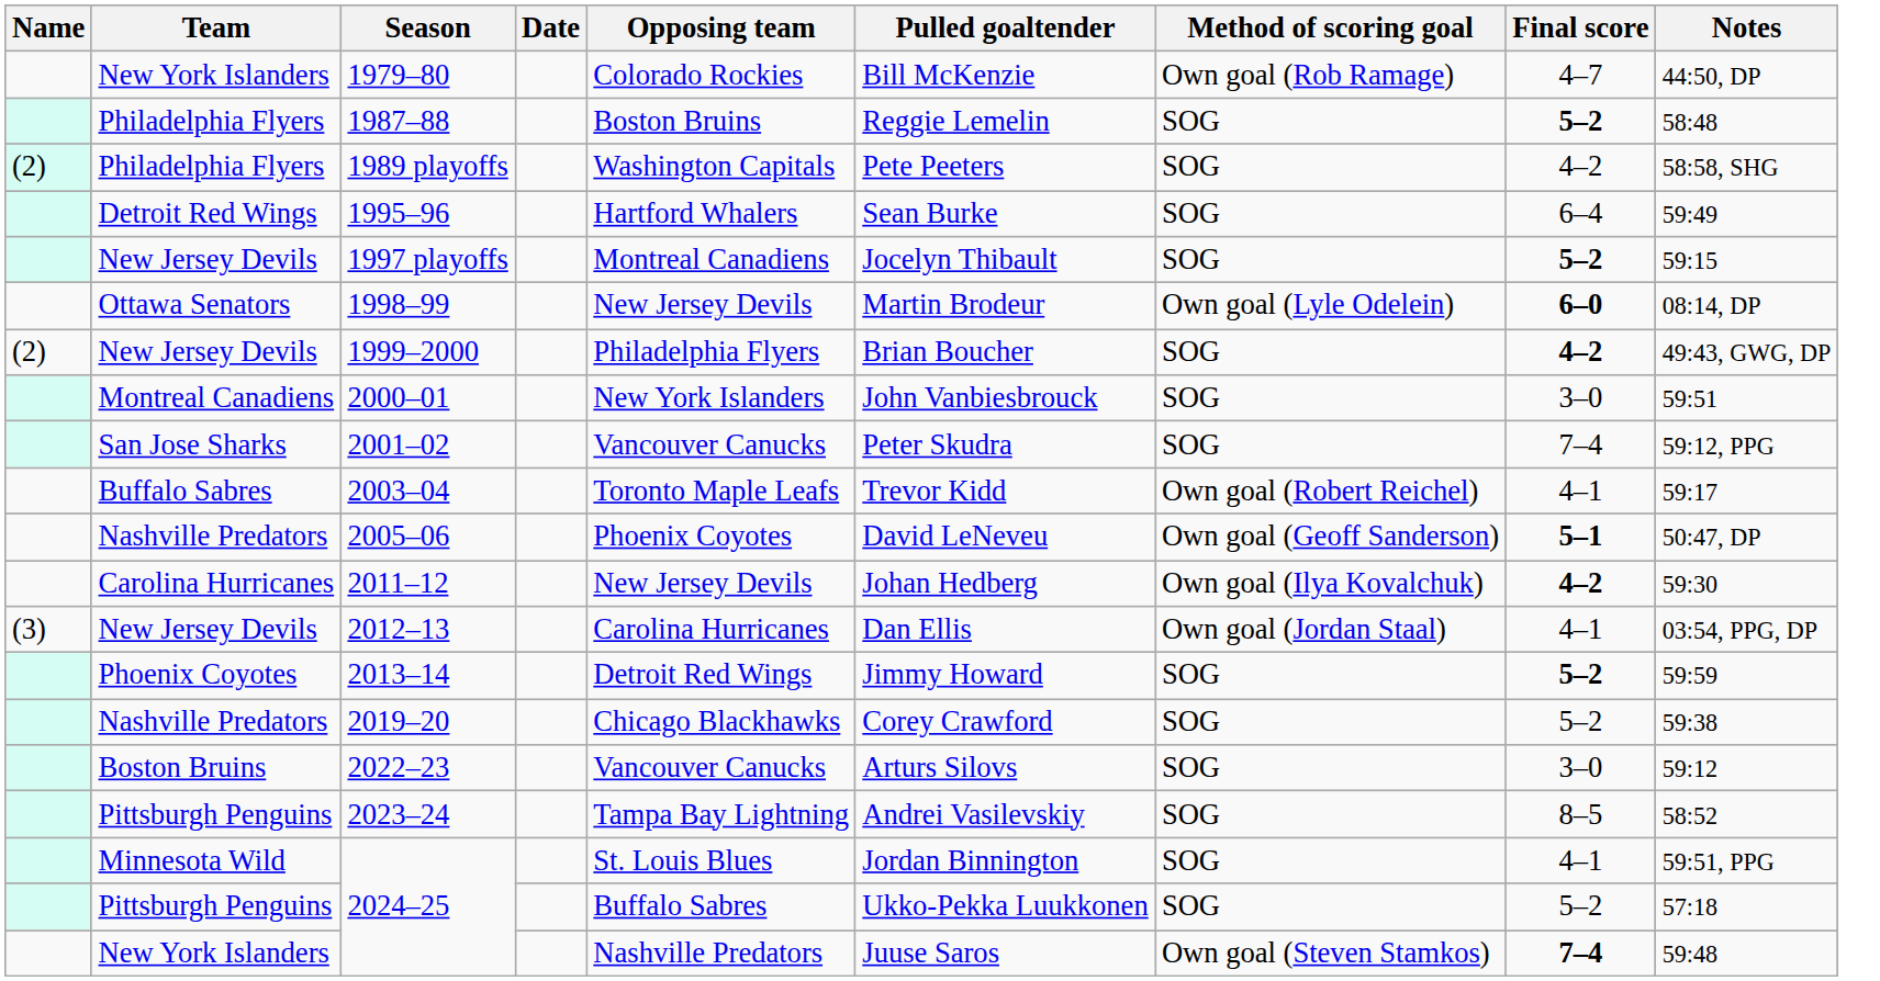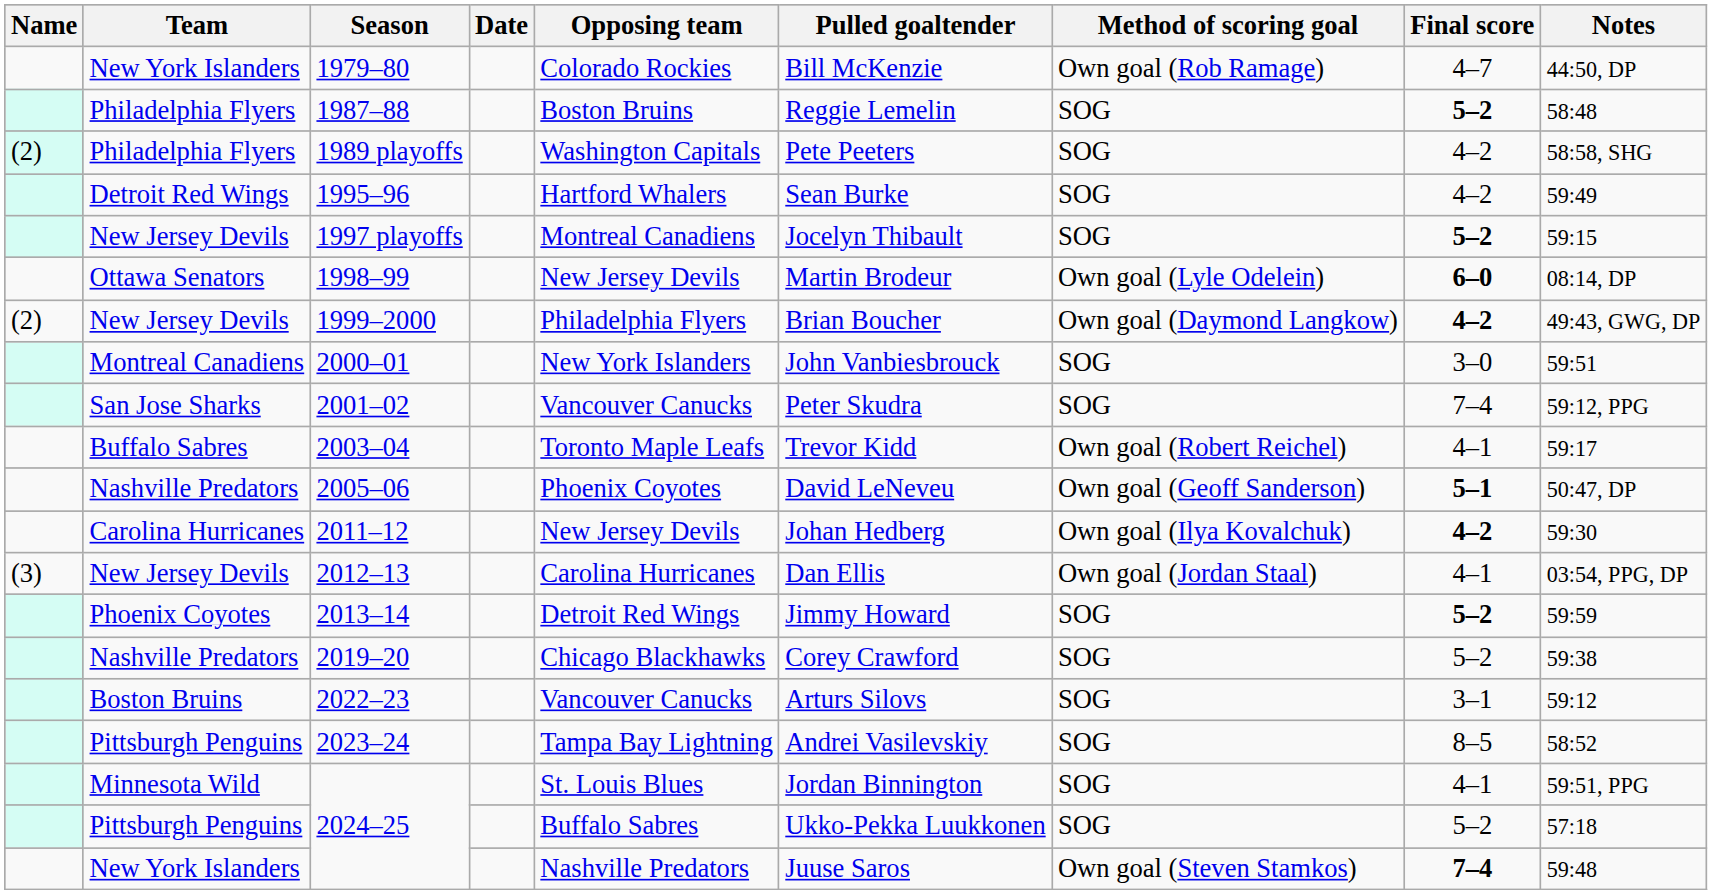1995–96 | Final score: 6–4 -> 4–2
1999–2000 | Method of scoring goal: SOG -> Own goal (Daymond Langkow)
2022–23 | Final score: 3–0 -> 3–1
